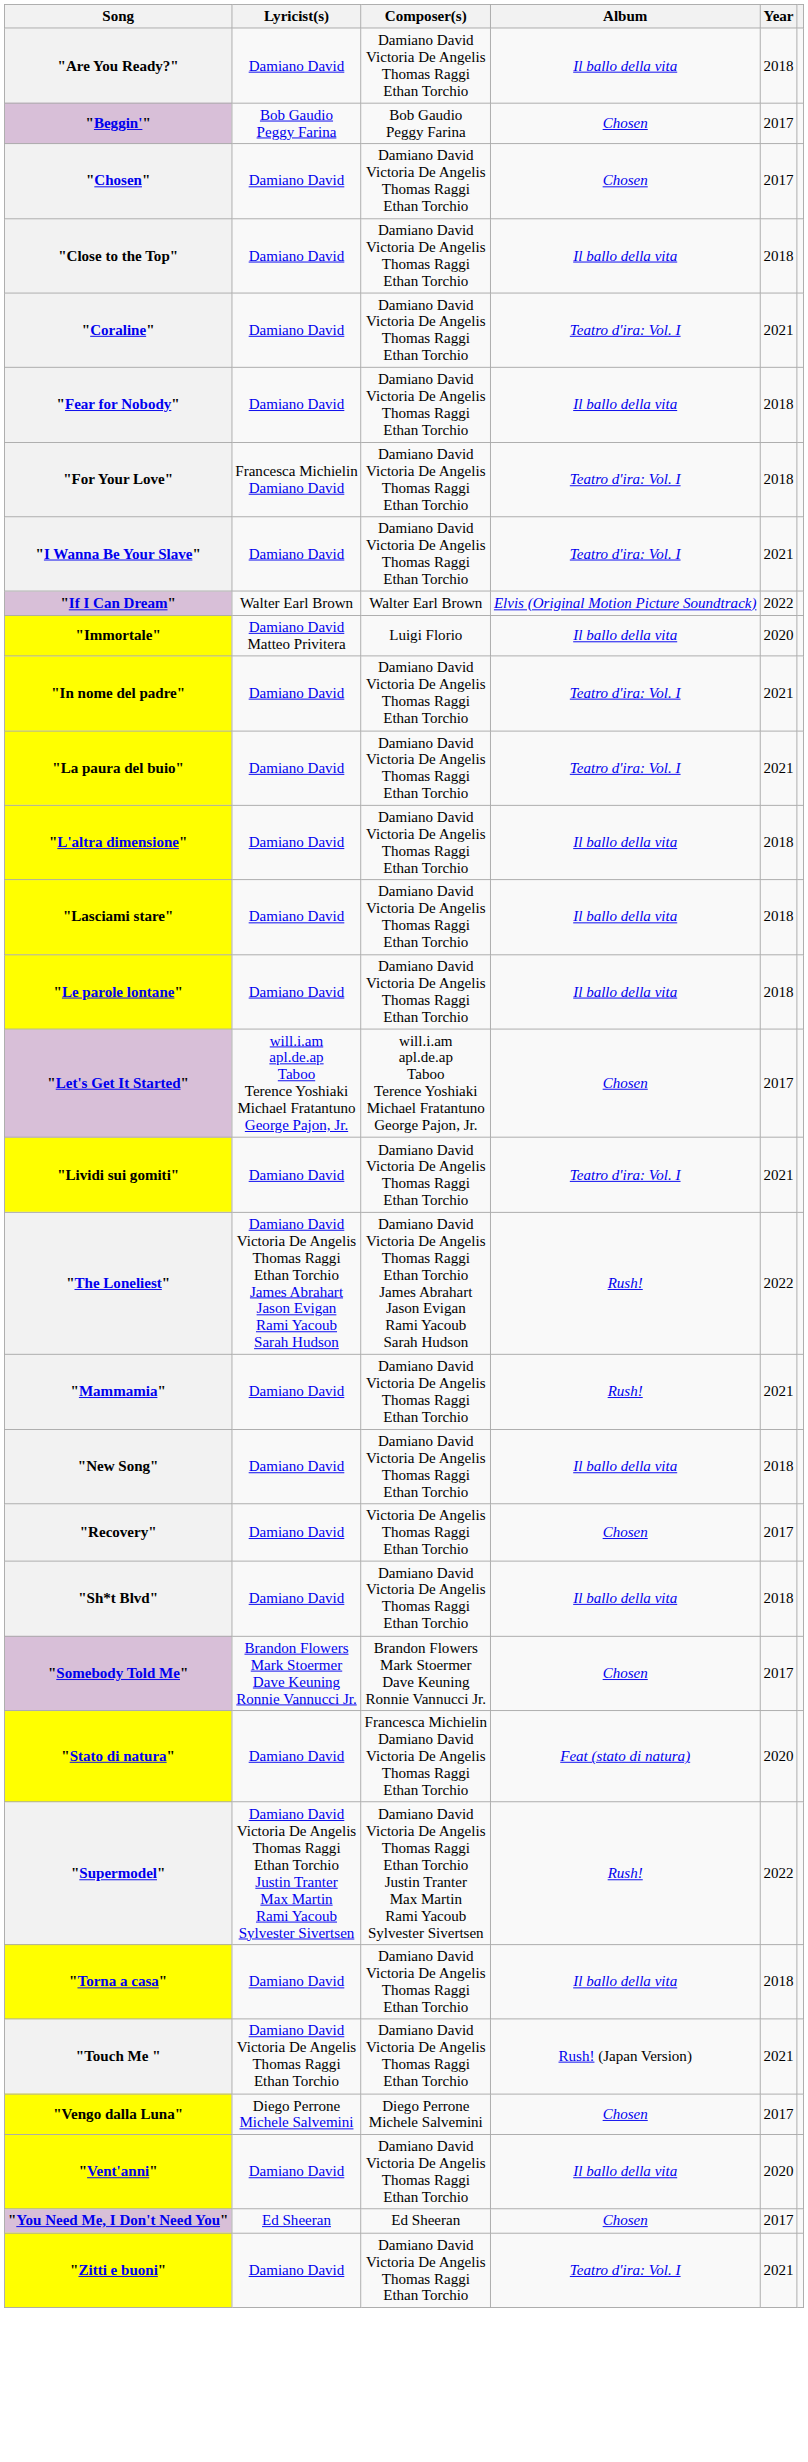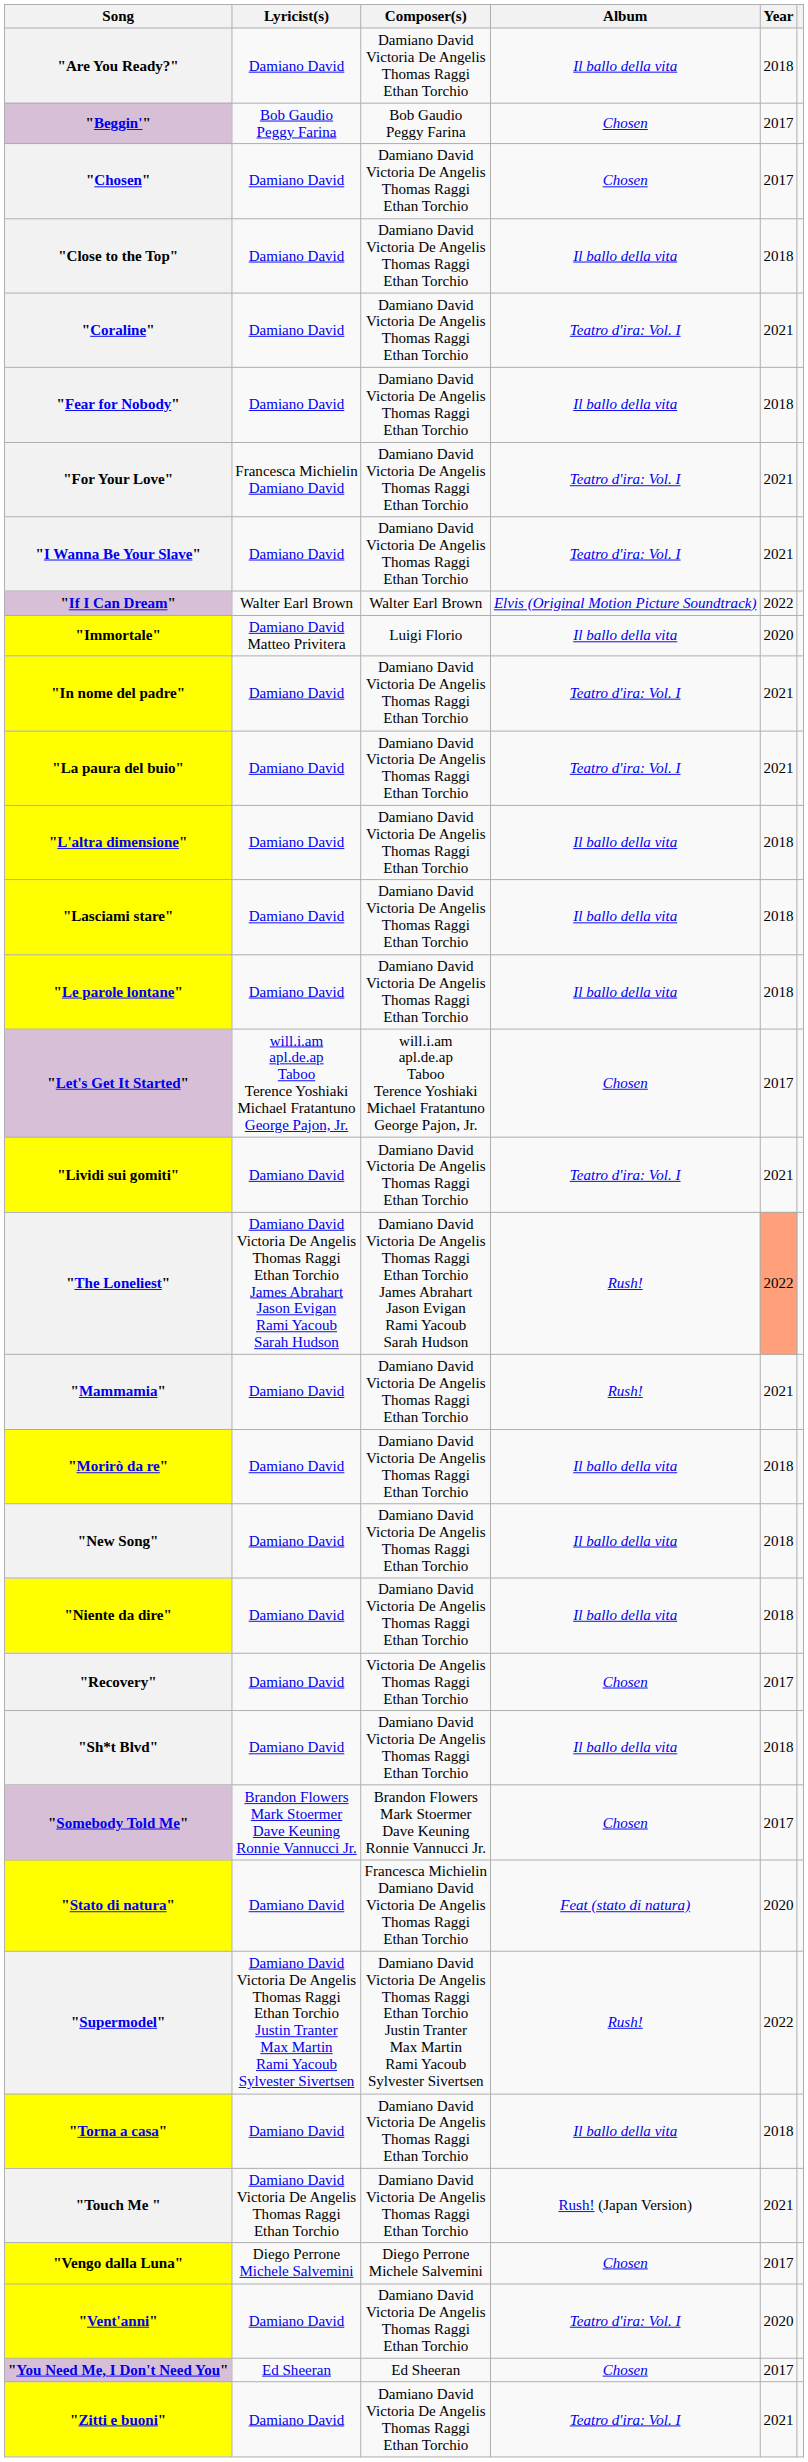"For Your Love" | Year: 2018 -> 2021
"The Loneliest" | Year: no background -> lightsalmon background
+ row: "Morirò da re" | Damiano David | Damiano David Victoria De Angelis Thomas Raggi Ethan Torchio | Il ballo della vita | 2018
+ row: "Niente da dire" | Damiano David | Damiano David Victoria De Angelis Thomas Raggi Ethan Torchio | Il ballo della vita | 2018
"Vent'anni" | Album: Il ballo della vita -> Teatro d'ira: Vol. I
